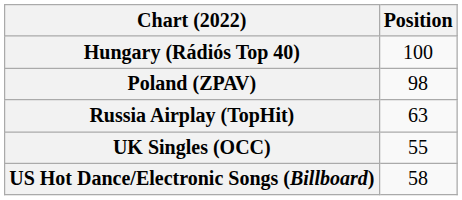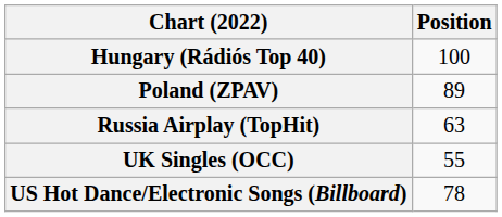Poland (ZPAV) | Position: 98 -> 89
US Hot Dance/Electronic Songs (Billboard) | Position: 58 -> 78
